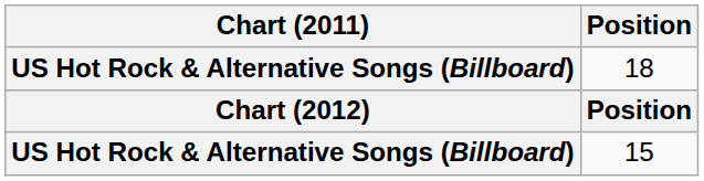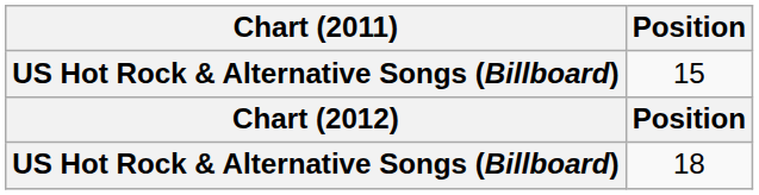rows swapped: 18 <-> 15
